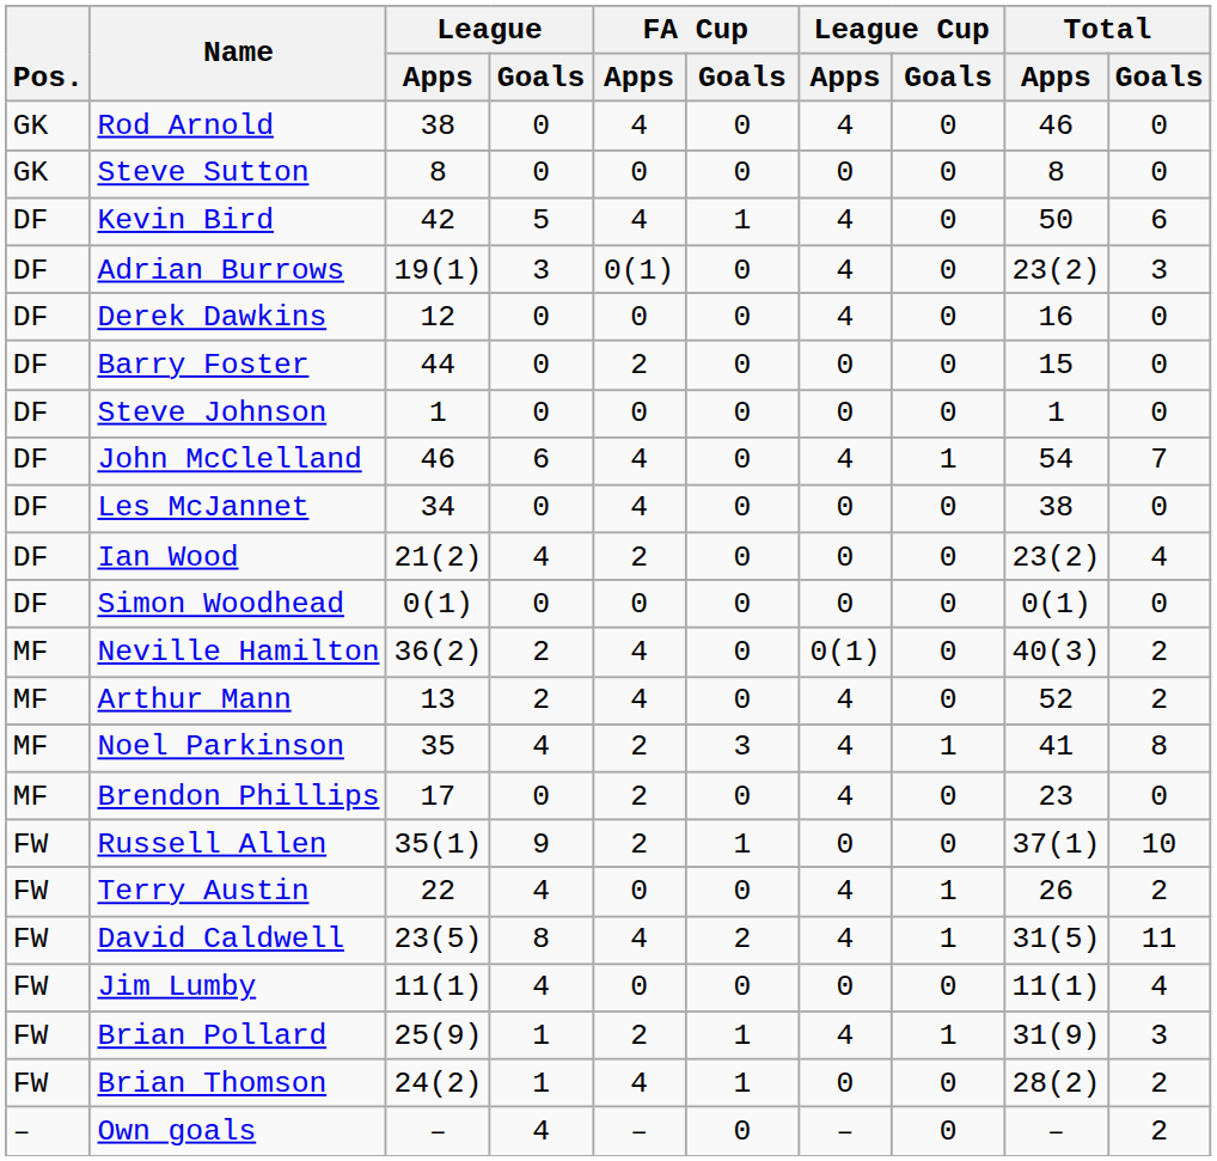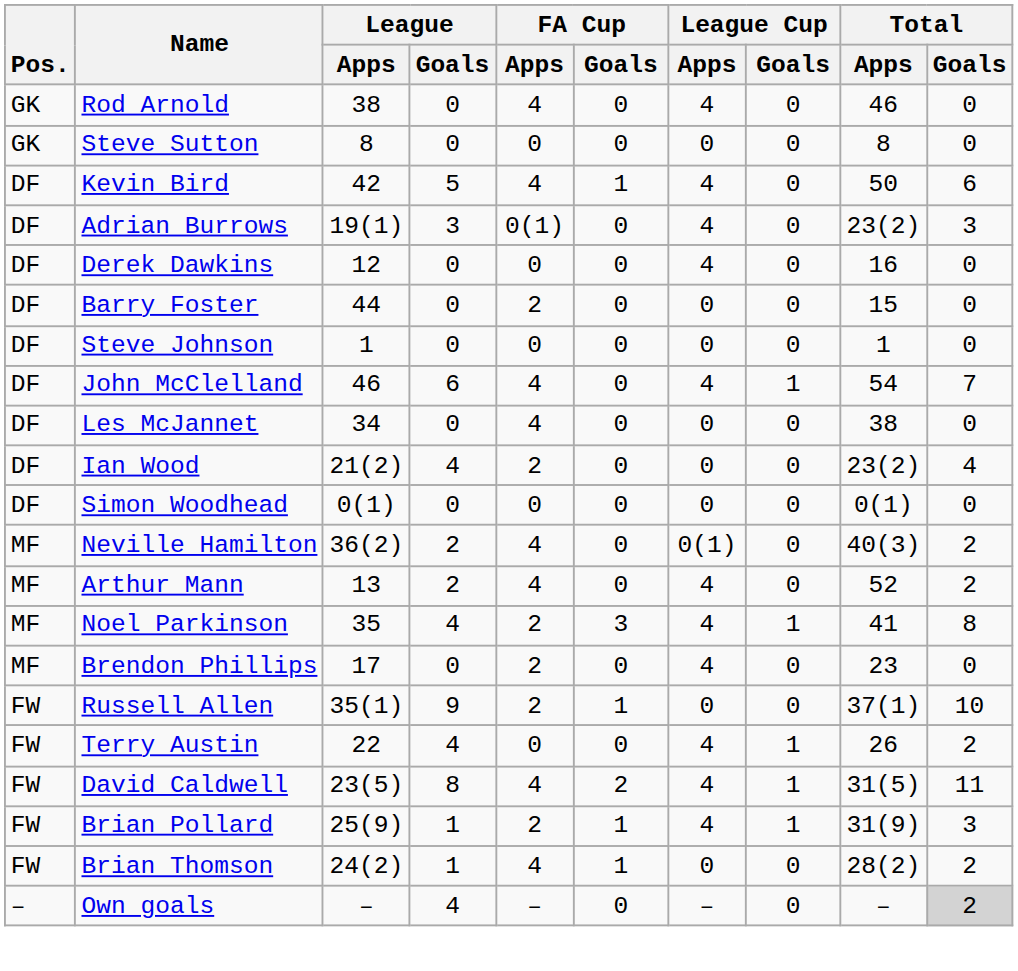- row: FW | Jim Lumby | 11(1) | 4 | 0 | 0 | 0 | 0 | 11(1) | 4
Own goals | Total / Goals: no background -> lightgrey background
